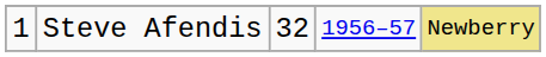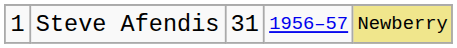Steve Afendis | column 3: 32 -> 31
